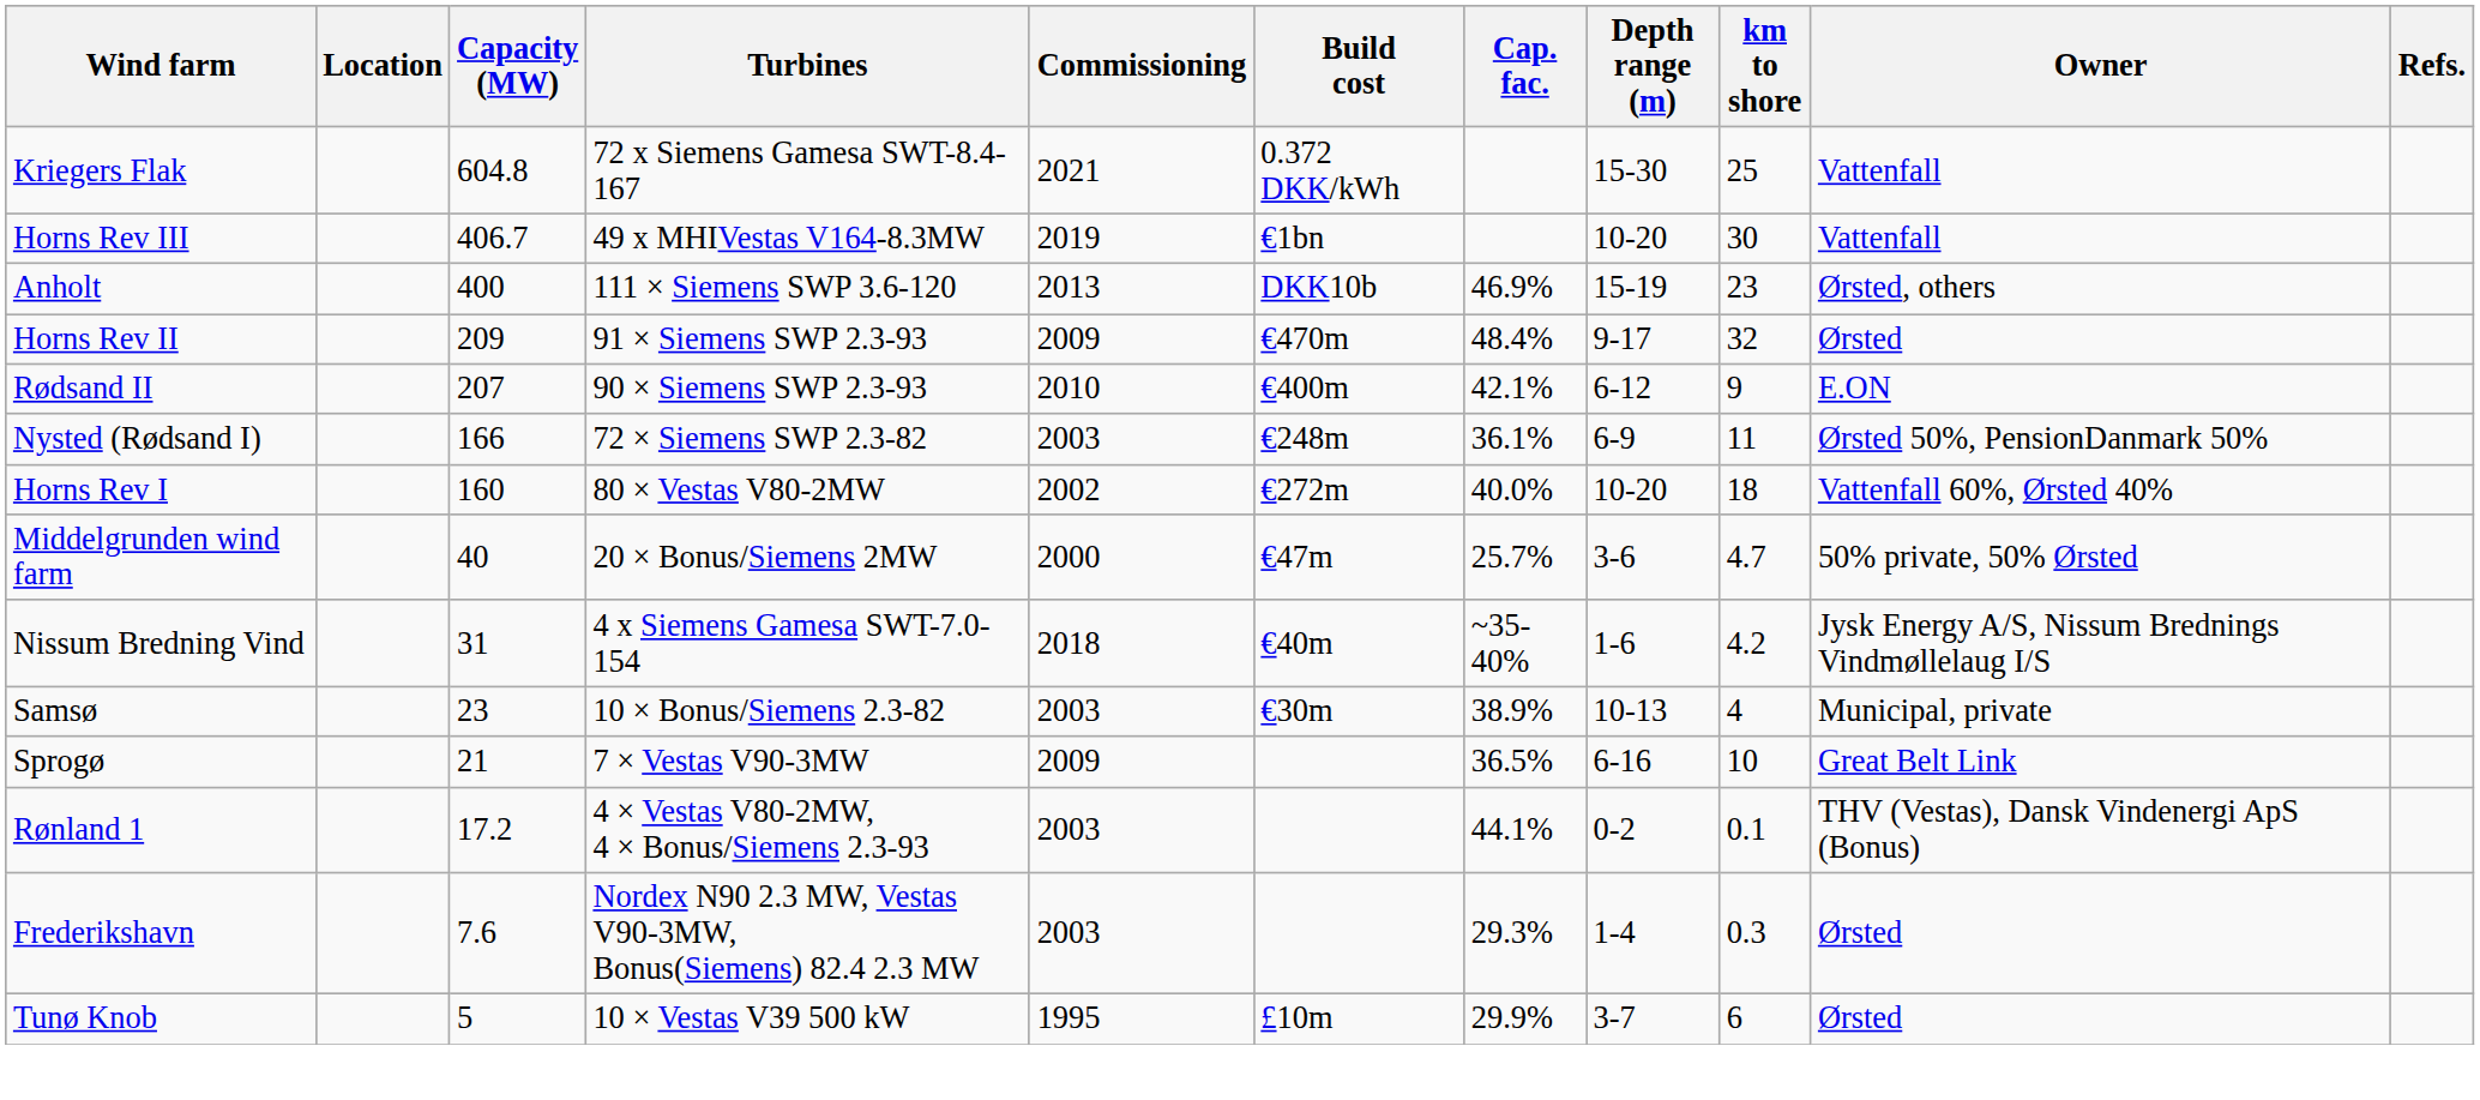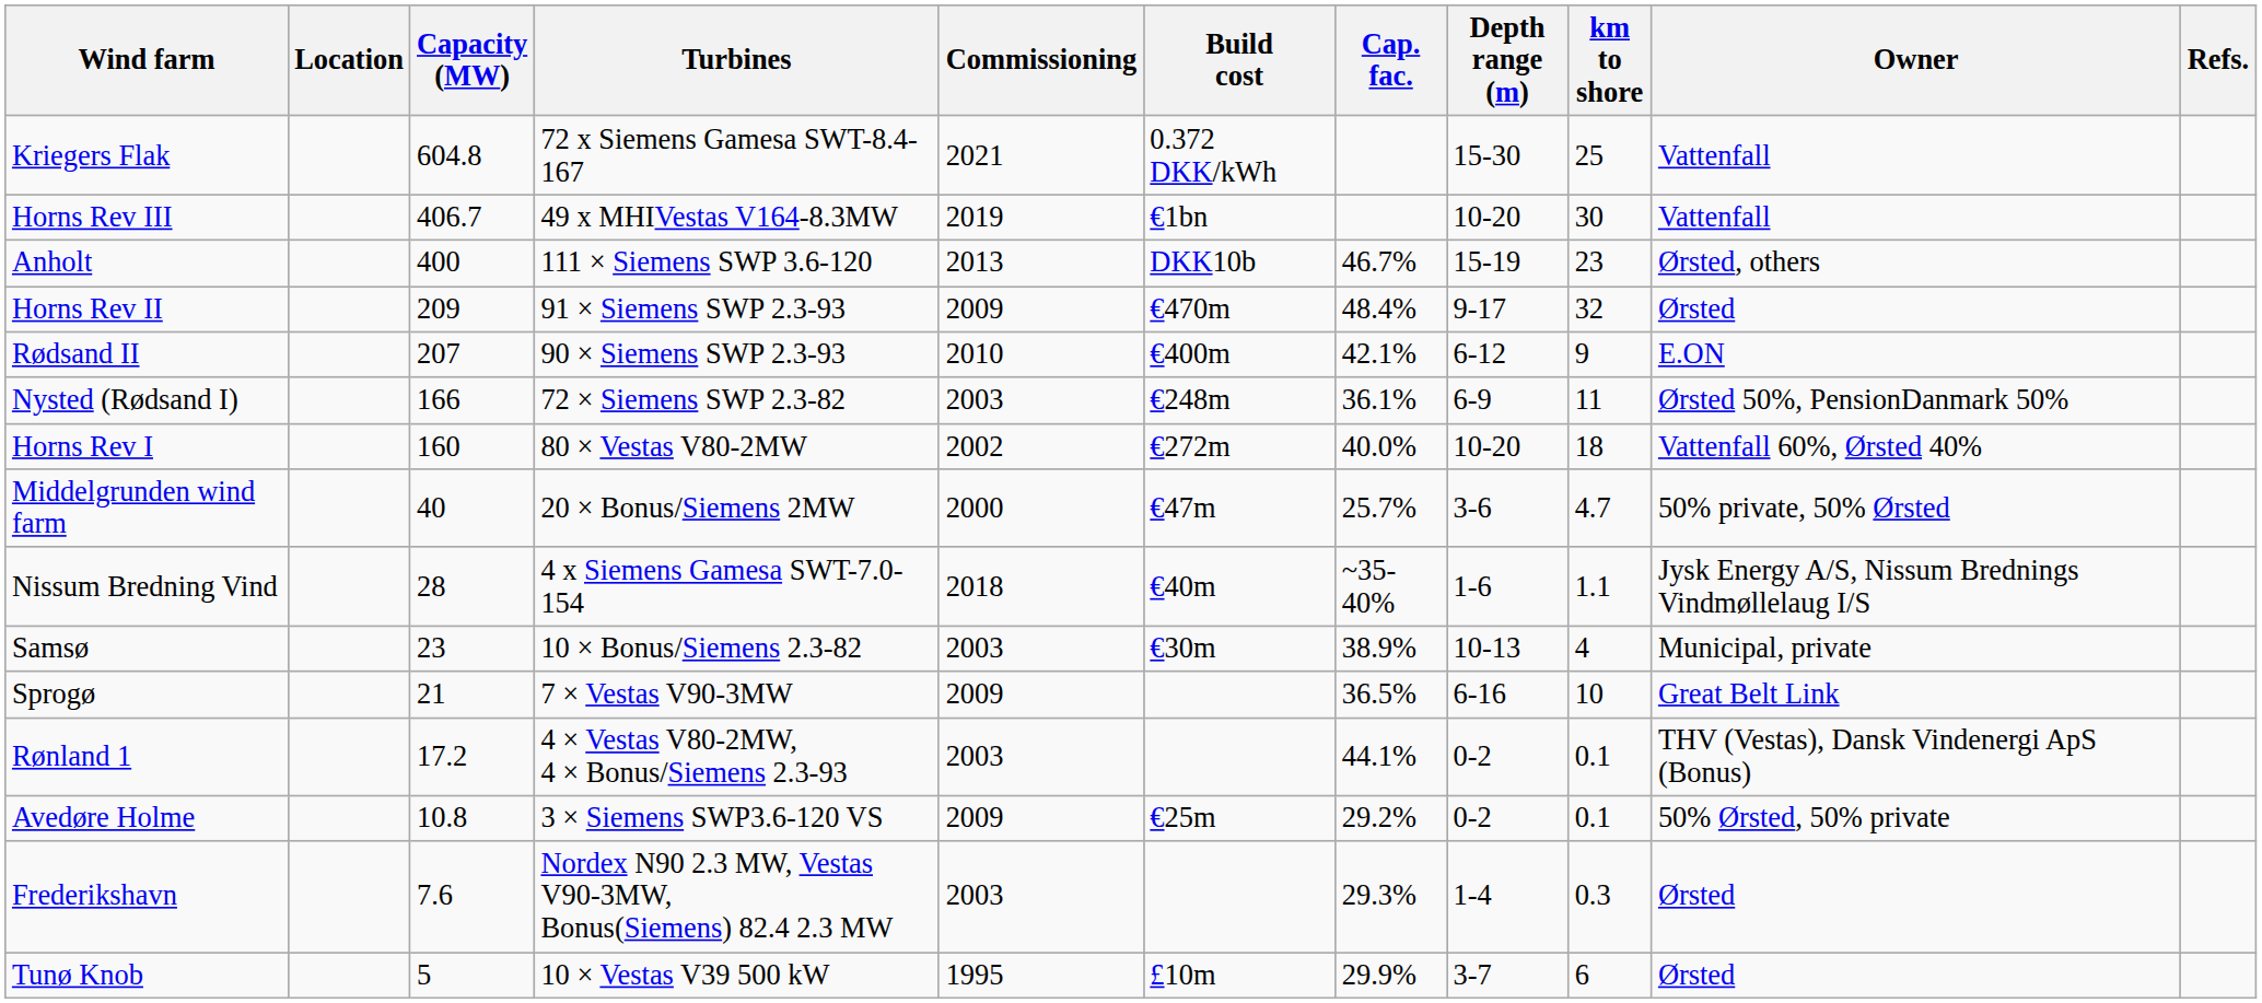Anholt | Cap. fac.: 46.9% -> 46.7%
Nissum Bredning Vind | Capacity (MW): 31 -> 28
Nissum Bredning Vind | km to shore: 4.2 -> 1.1
+ row: Avedøre Holme | 10.8 | 3 × Siemens SWP3.6-120 VS | 2009 | €25m | 29.2% | 0-2 | 0.1 | 50% Ørsted, 50% private
